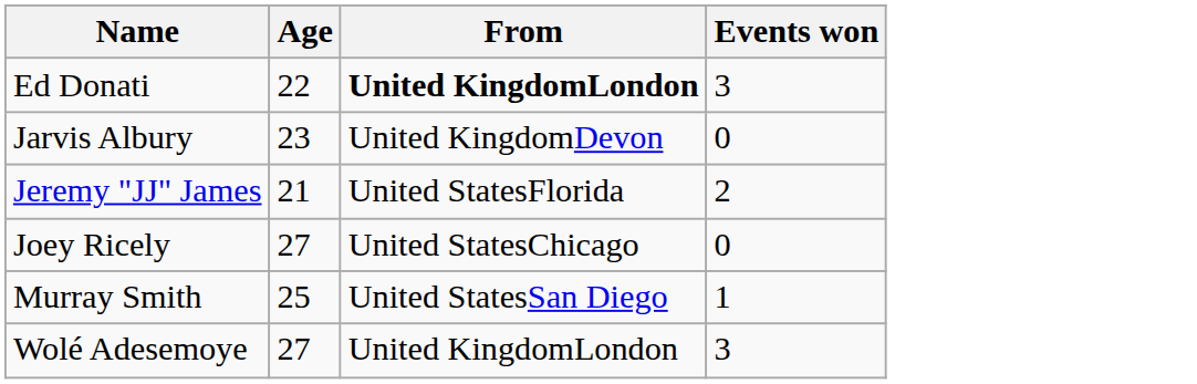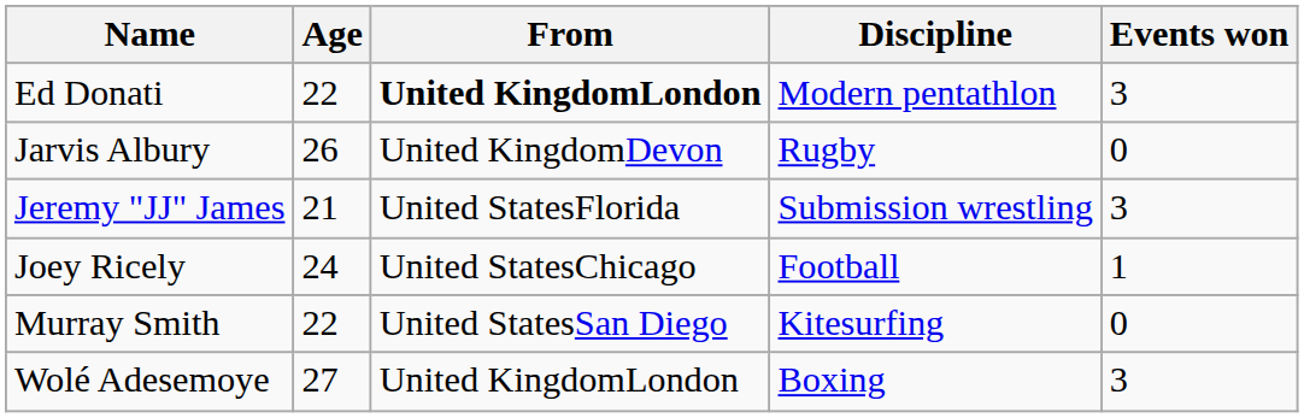+ column: Discipline | Modern pentathlon | Rugby | Submission wrestling | Football | Kitesurfing | Boxing
Jarvis Albury | Age: 23 -> 26
Jeremy "JJ" James | Events won: 2 -> 3
Joey Ricely | Age: 27 -> 24
Joey Ricely | Events won: 0 -> 1
Murray Smith | Age: 25 -> 22
Murray Smith | Events won: 1 -> 0
